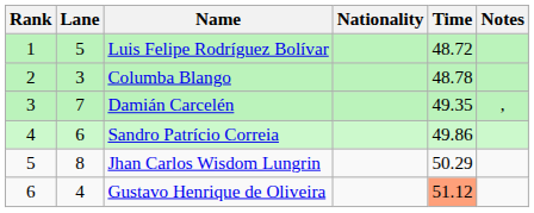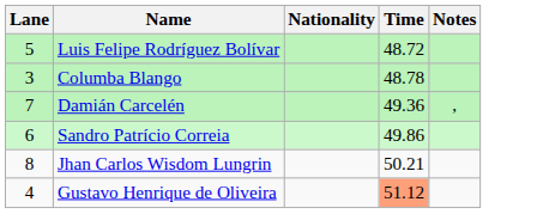- column: Rank | 1 | 2 | 3 | 4 | 5 | 6
Damián Carcelén | Time: 49.35 -> 49.36
Jhan Carlos Wisdom Lungrin | Time: 50.29 -> 50.21
